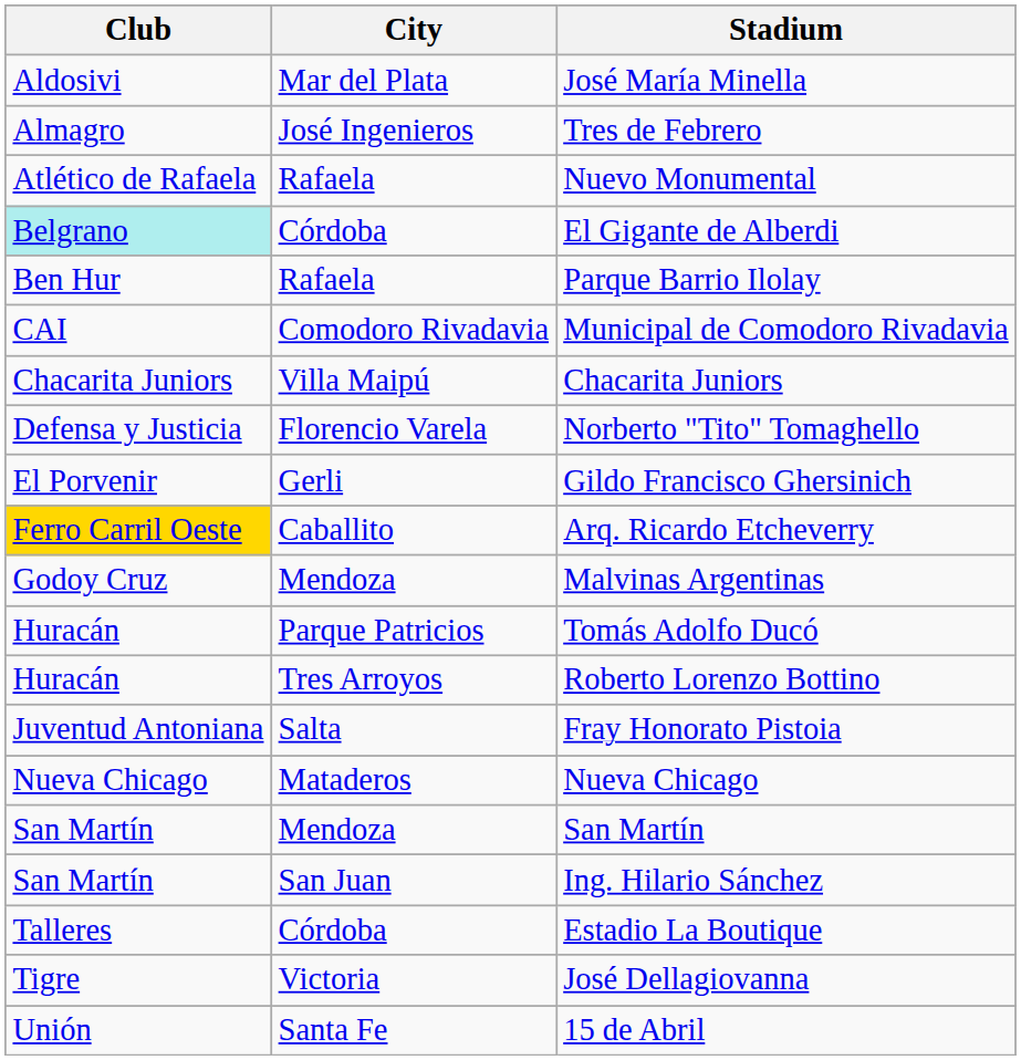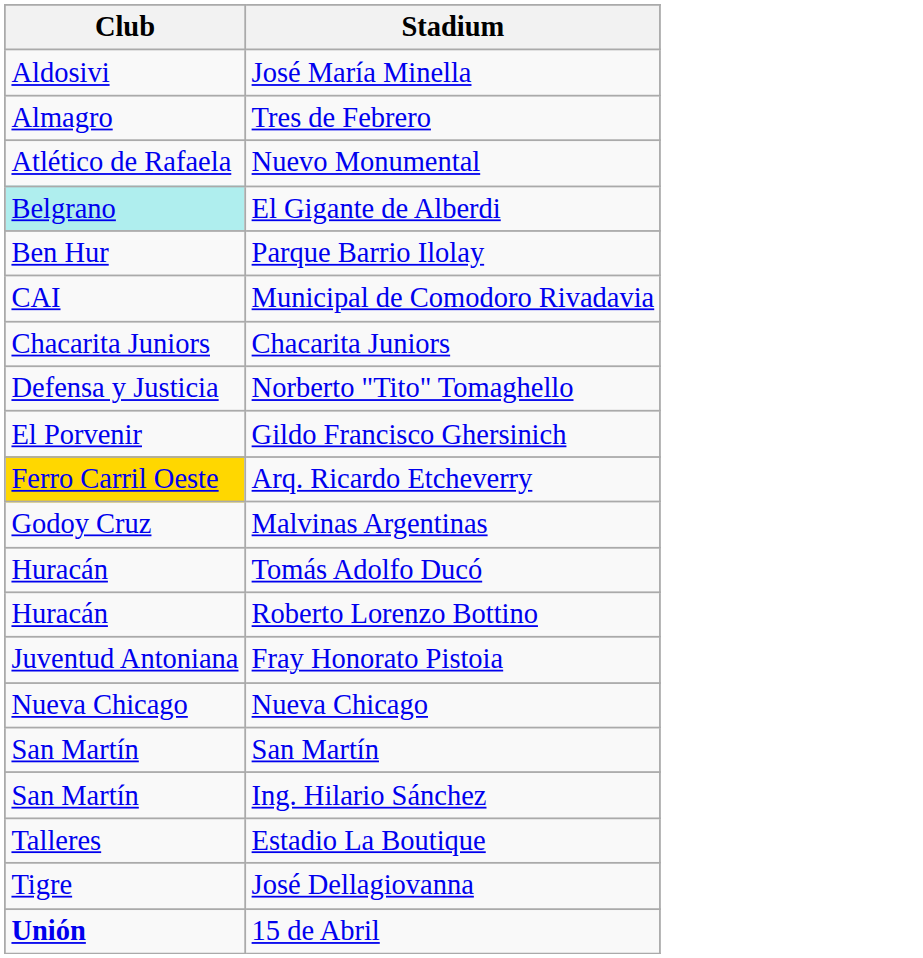- column: City | Mar del Plata | José Ingenieros | Rafaela | Córdoba | Rafaela | Comodoro Rivadavia | Villa Maipú | Florencio Varela | Gerli | Caballito | Mendoza | Parque Patricios | Tres Arroyos | Salta | Mataderos | Mendoza | San Juan | Córdoba | Victoria | Santa Fe
15 de Abril | Club: normal -> bold
